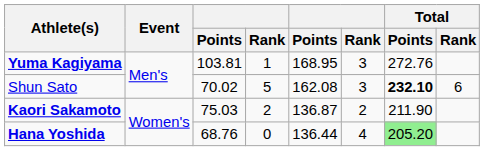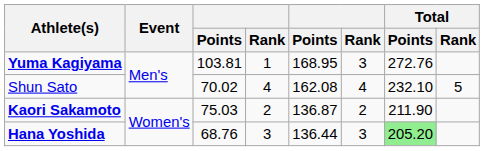Shun Sato | column 4: 5 -> 4
Shun Sato | column 6: 3 -> 4
Shun Sato | Total / Points: bold -> normal
Shun Sato | Total / Rank: 6 -> 5
Hana Yoshida | column 4: 0 -> 3
Hana Yoshida | column 6: 4 -> 3
